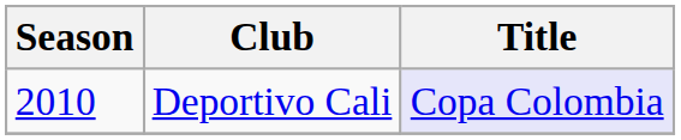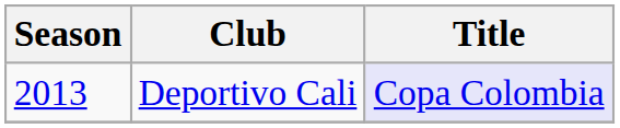Deportivo Cali | Season: 2010 -> 2013
